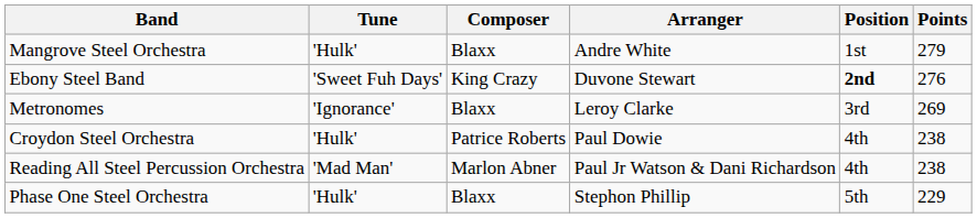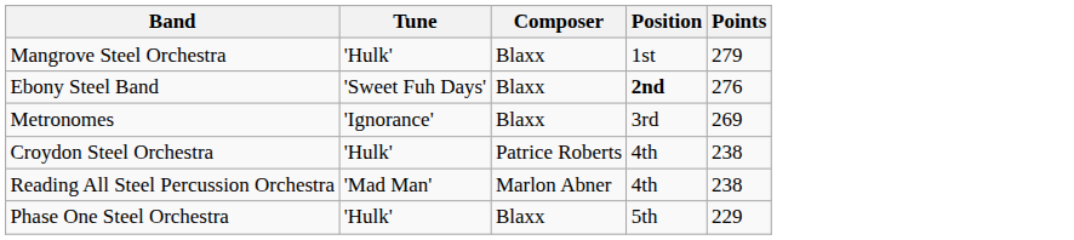- column: Arranger | Andre White | Duvone Stewart | Leroy Clarke | Paul Dowie | Paul Jr Watson & Dani Richardson | Stephon Phillip
Ebony Steel Band | Composer: King Crazy -> Blaxx
